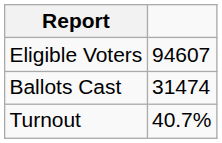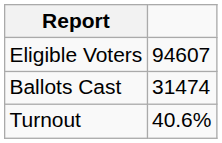Turnout | column 2: 40.7% -> 40.6%
